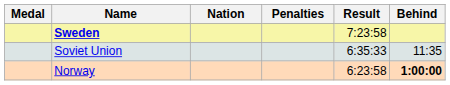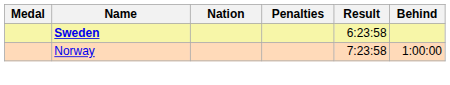Sweden | Result: 7:23:58 -> 6:23:58
- row: Soviet Union | 6:35:33 | 11:35
Norway | Result: 6:23:58 -> 7:23:58
Norway | Behind: bold -> normal
